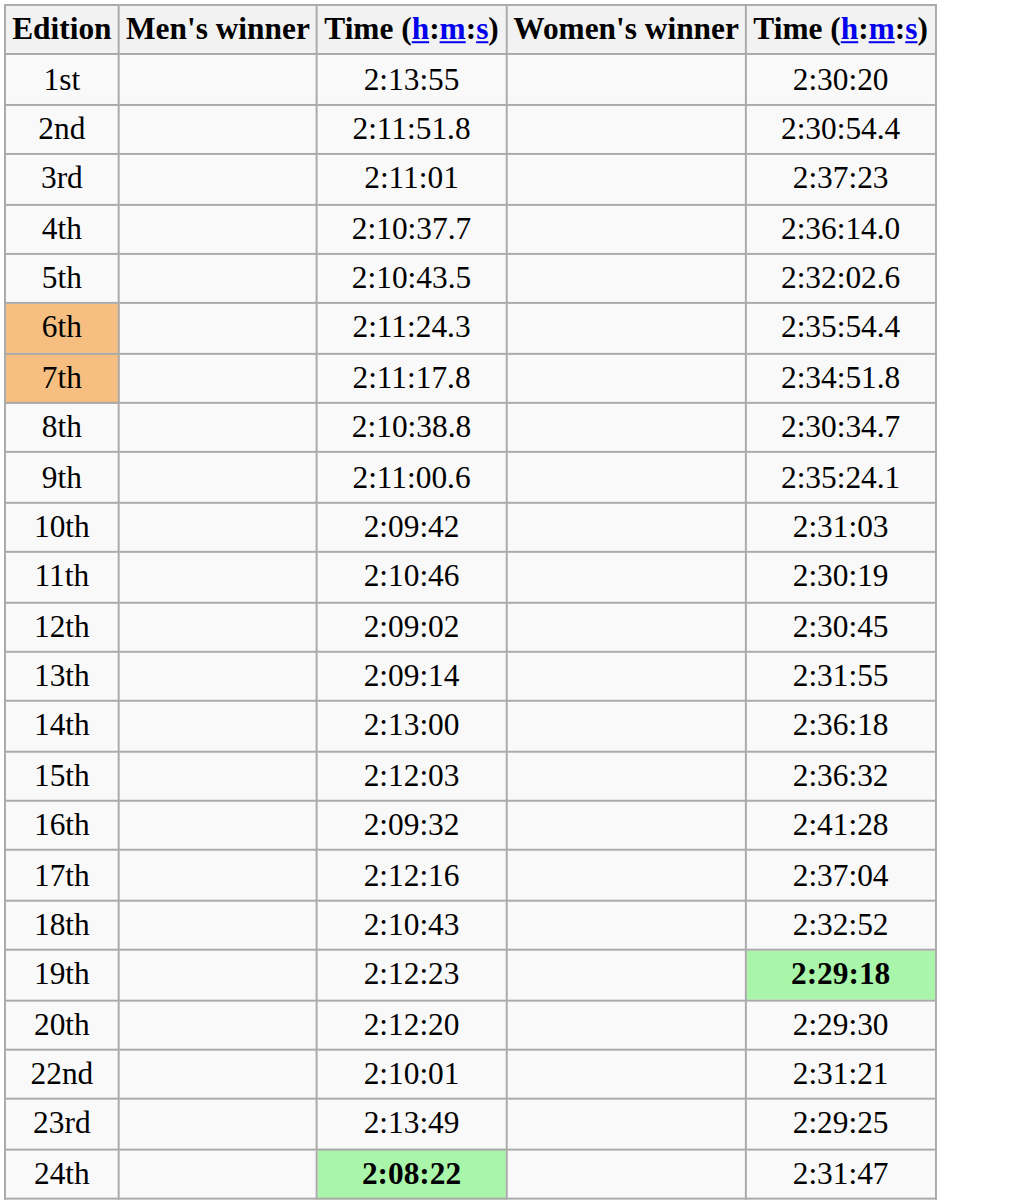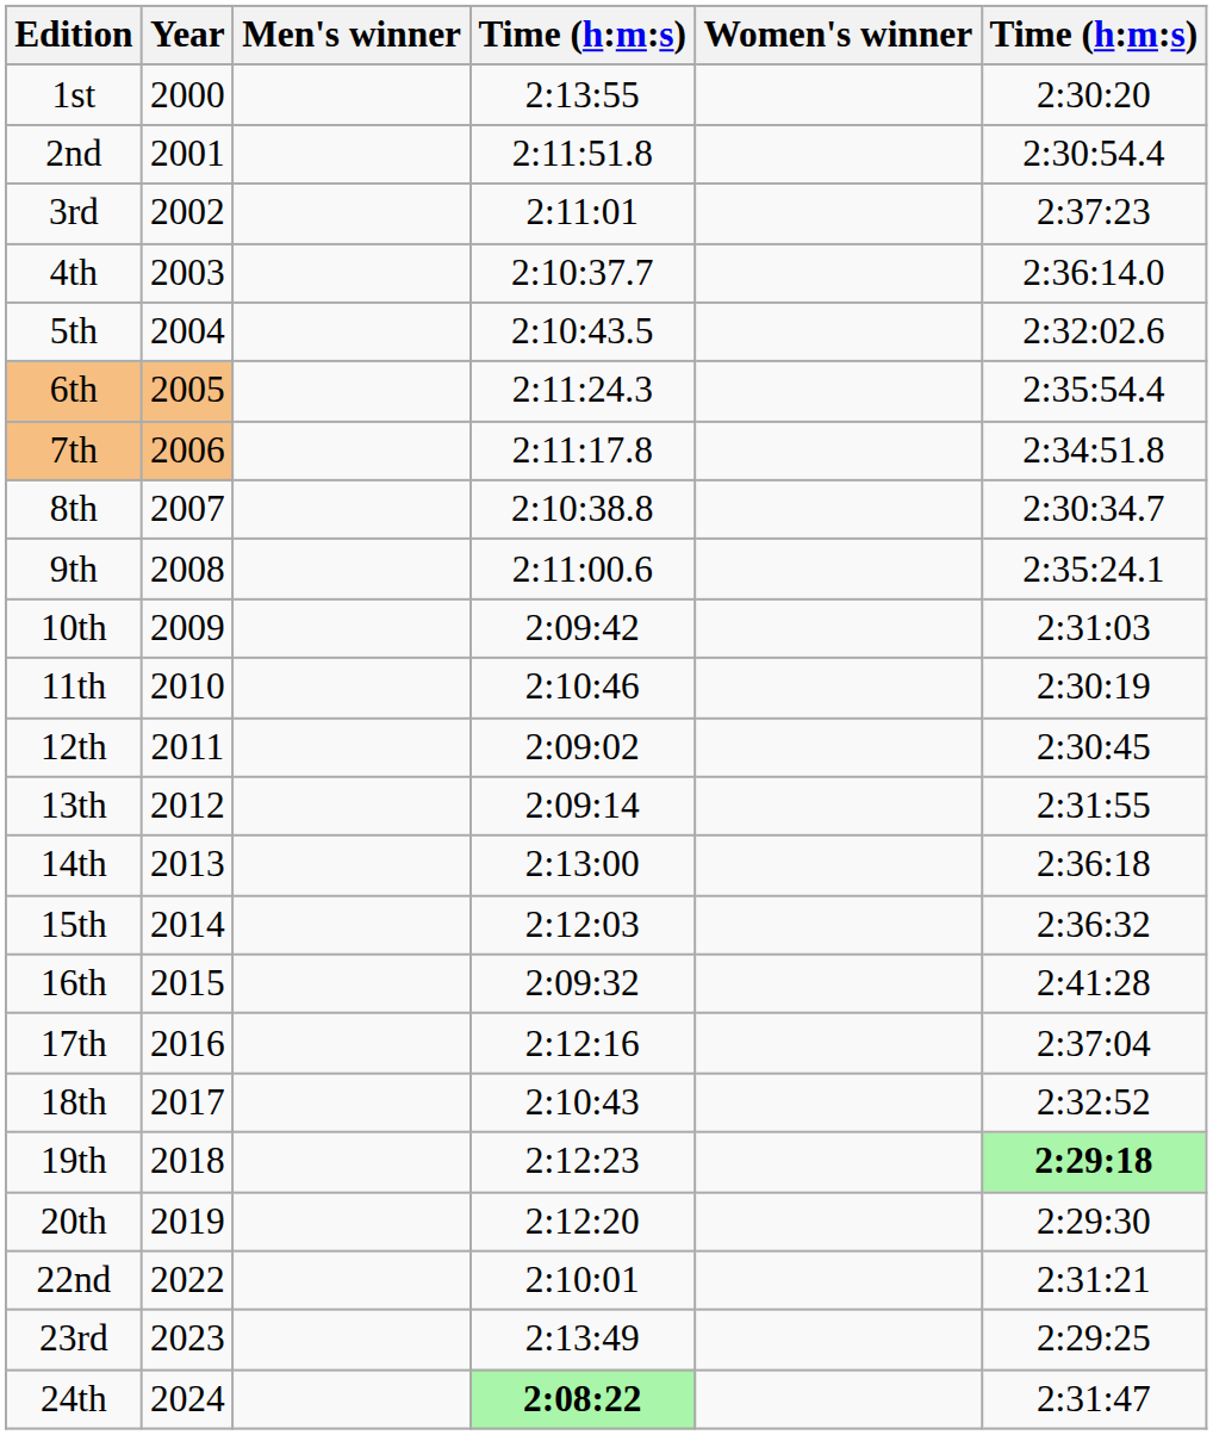+ column: Year | 2000 | 2001 | 2002 | 2003 | 2004 | 2005 | 2006 | 2007 | 2008 | 2009 | 2010 | 2011 | 2012 | 2013 | 2014 | 2015 | 2016 | 2017 | 2018 | 2019 | 2022 | 2023 | 2024
